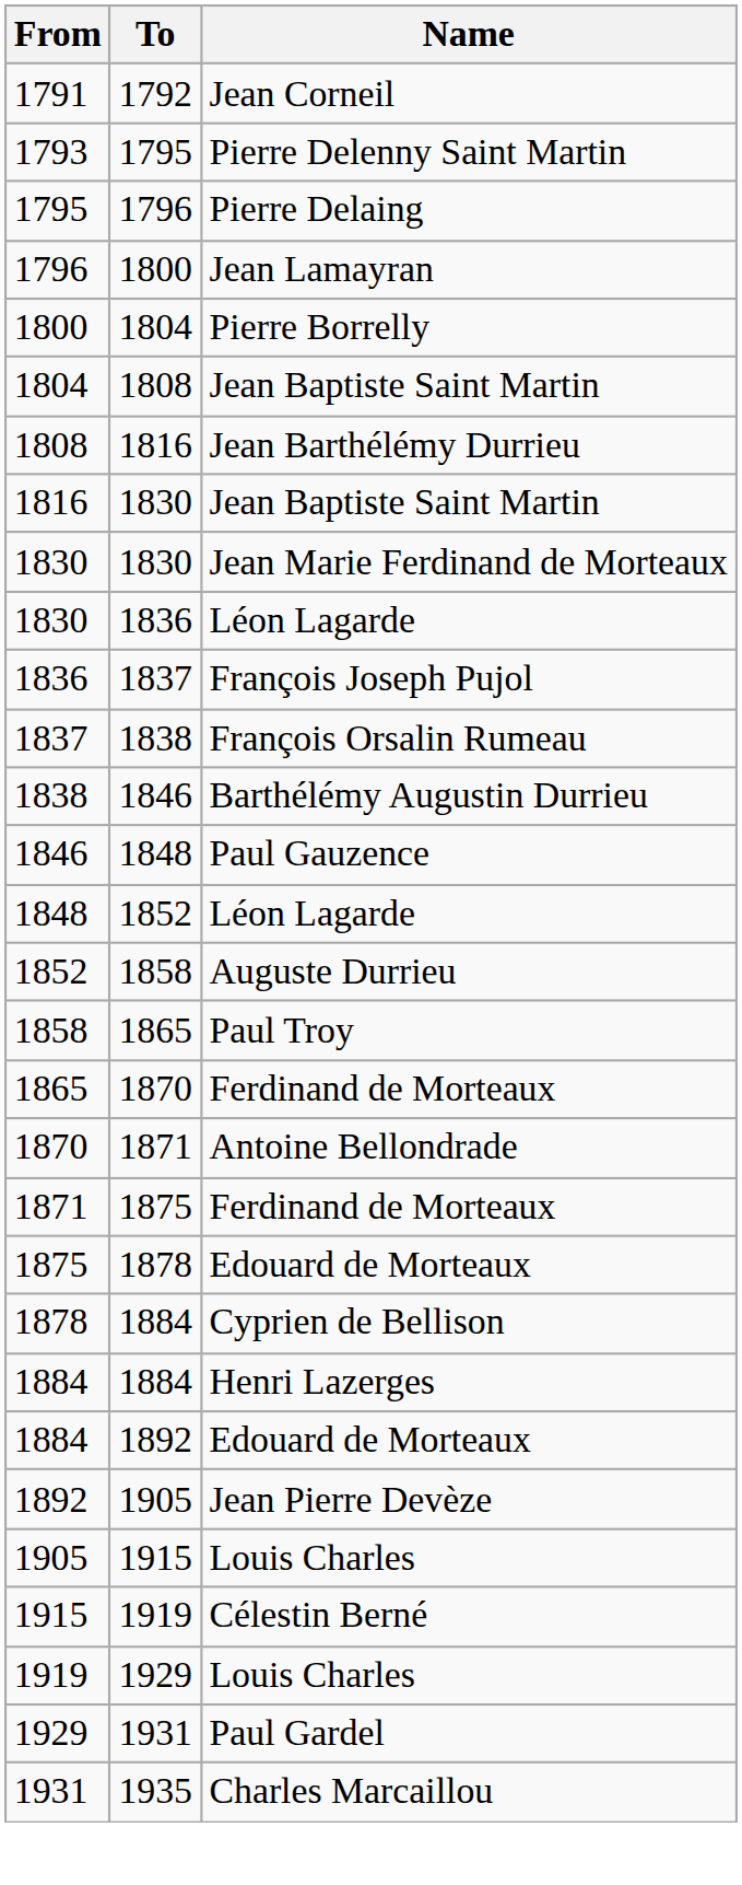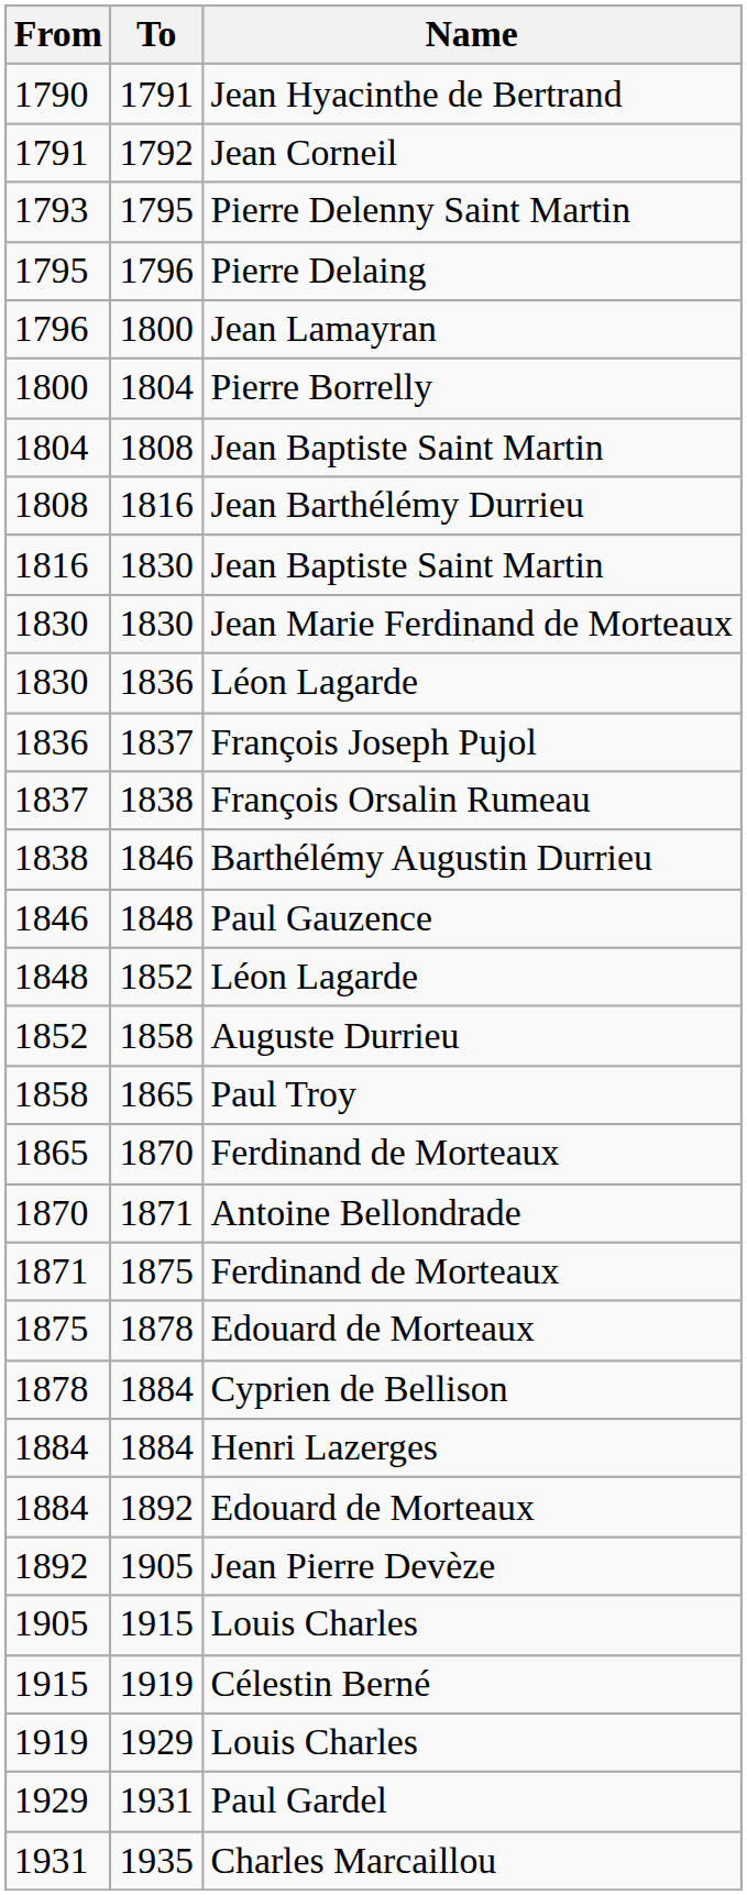+ row: 1790 | 1791 | Jean Hyacinthe de Bertrand
